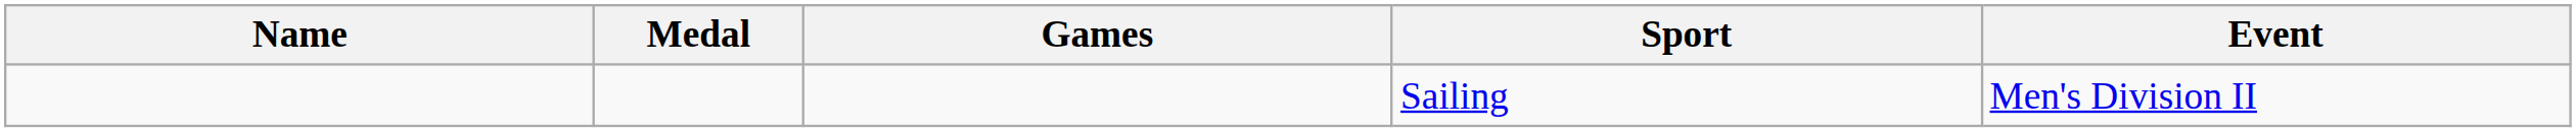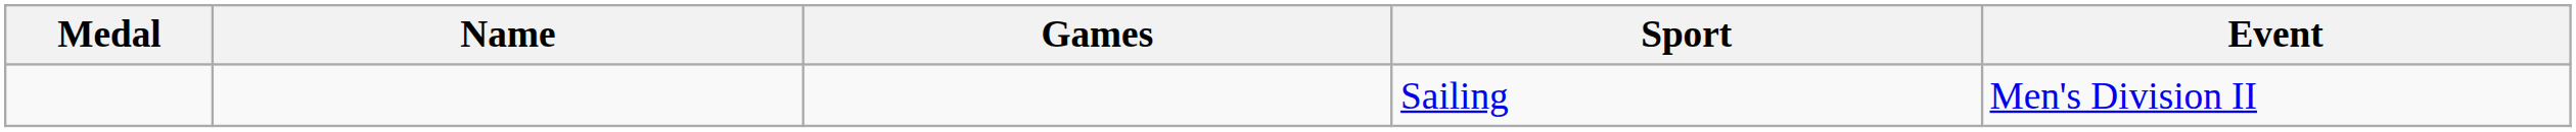columns swapped: Medal <-> Name
